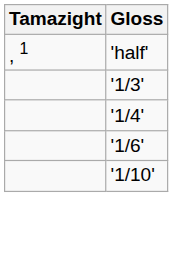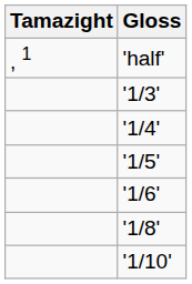+ row: '1/5'
+ row: '1/8'
